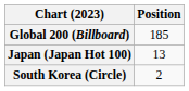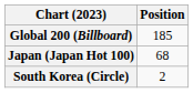Japan (Japan Hot 100) | Position: 13 -> 68
